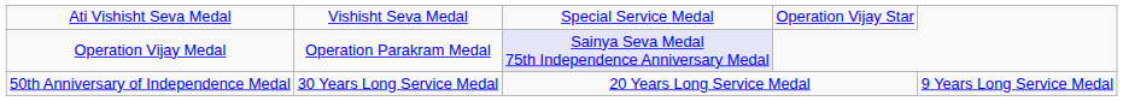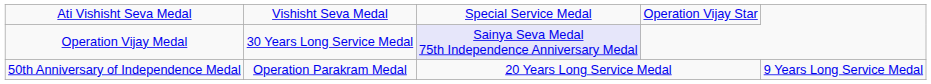Operation Vijay Medal | column 2: Operation Parakram Medal -> 30 Years Long Service Medal
50th Anniversary of Independence Medal | column 2: 30 Years Long Service Medal -> Operation Parakram Medal
